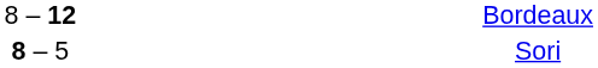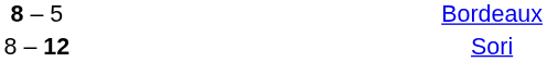Bordeaux | column 2: 8 – 12 -> 8 – 5
Sori | column 2: 8 – 5 -> 8 – 12
